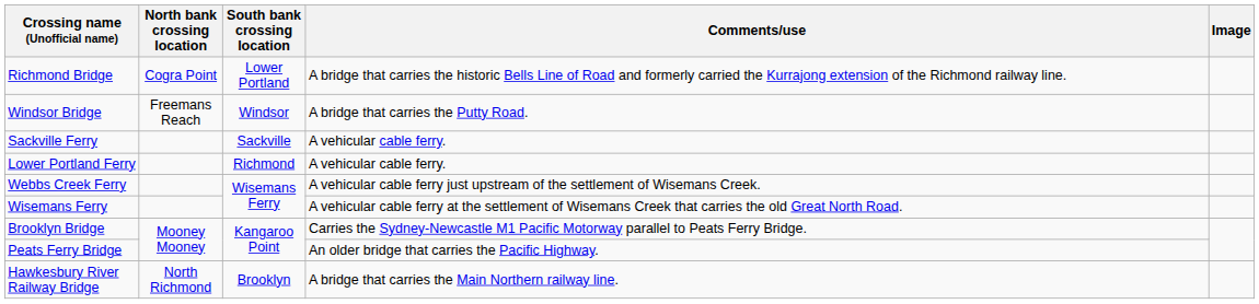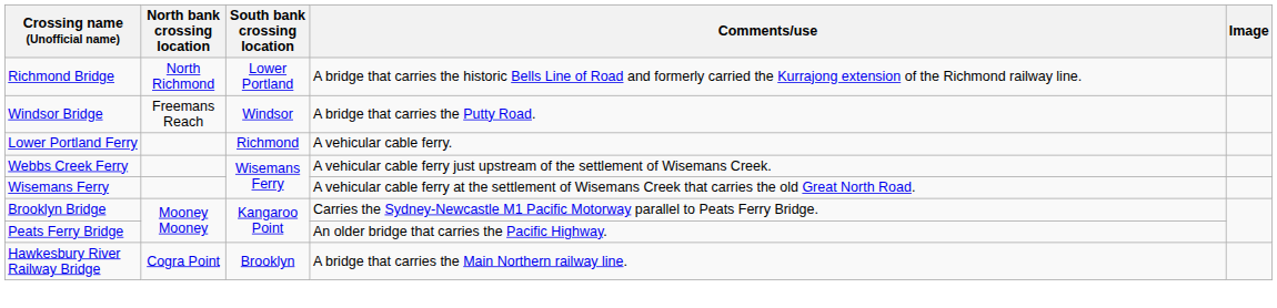Richmond Bridge | North bank crossing location: Cogra Point -> North Richmond
- row: Sackville Ferry | Sackville | A vehicular cable ferry.
Hawkesbury River Railway Bridge | North bank crossing location: North Richmond -> Cogra Point
